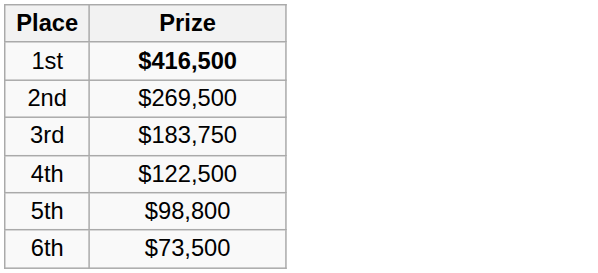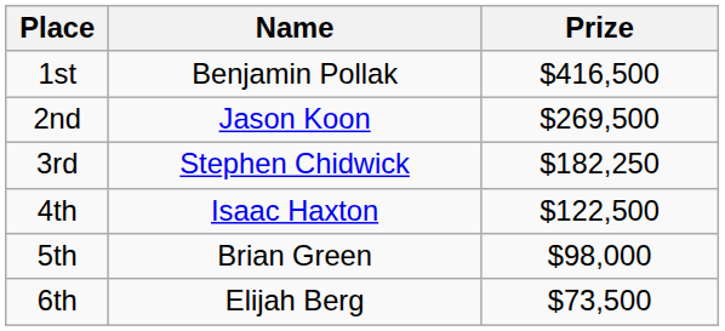+ column: Name | Benjamin Pollak | Jason Koon | Stephen Chidwick | Isaac Haxton | Brian Green | Elijah Berg
1st | Prize: bold -> normal
3rd | Prize: $183,750 -> $182,250
5th | Prize: $98,800 -> $98,000
